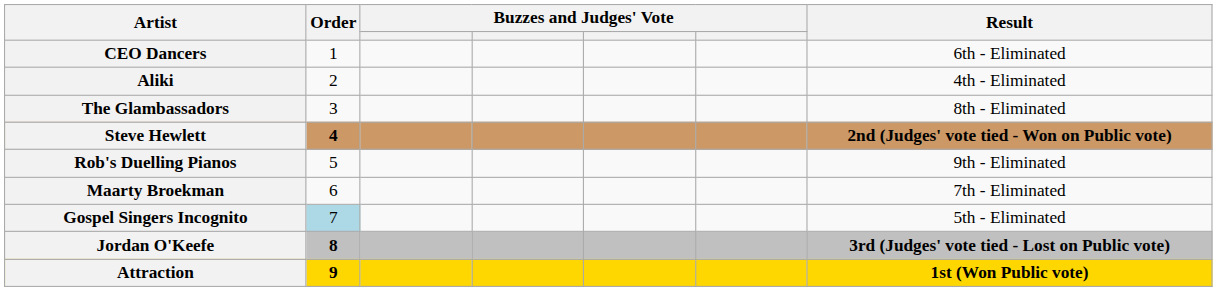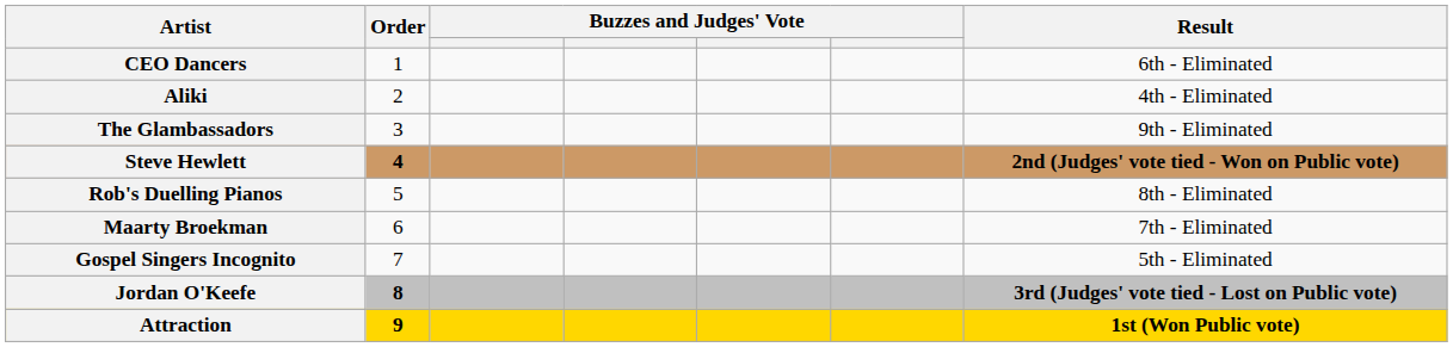The Glambassadors | Result: 8th - Eliminated -> 9th - Eliminated
Rob's Duelling Pianos | Result: 9th - Eliminated -> 8th - Eliminated
Gospel Singers Incognito | Order: lightblue background -> no background
